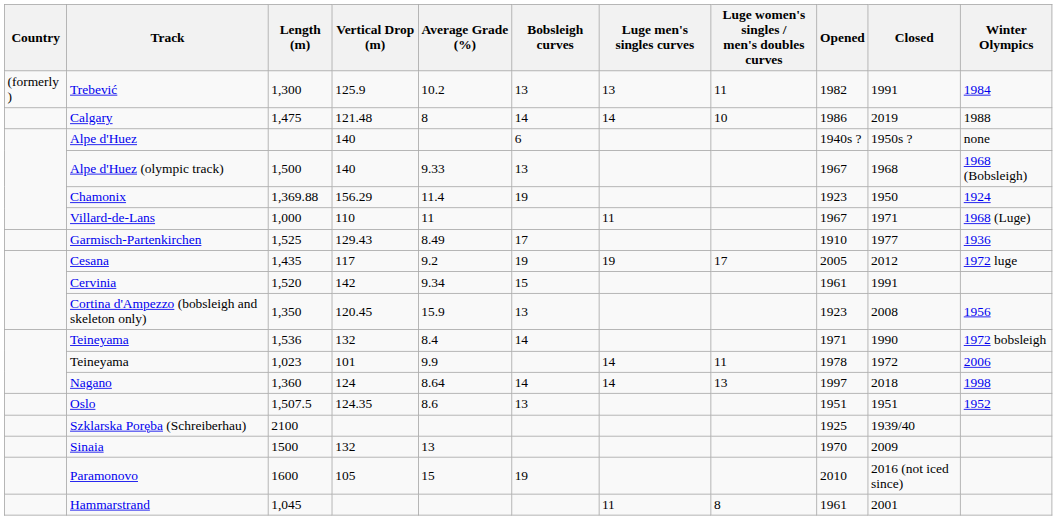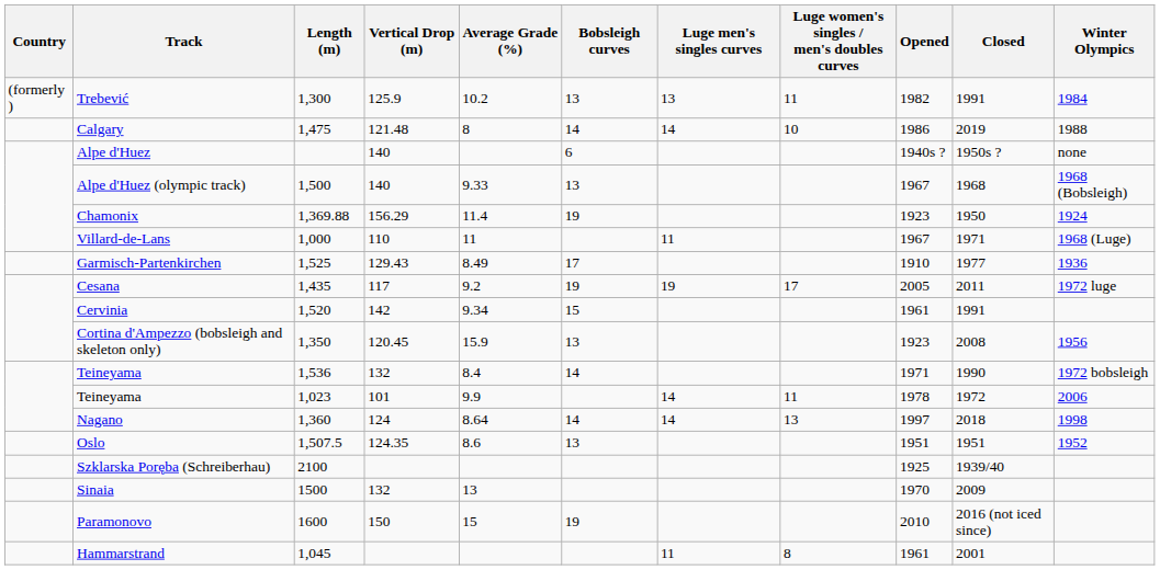Cesana | Closed: 2012 -> 2011
Paramonovo | Vertical Drop (m): 105 -> 150
